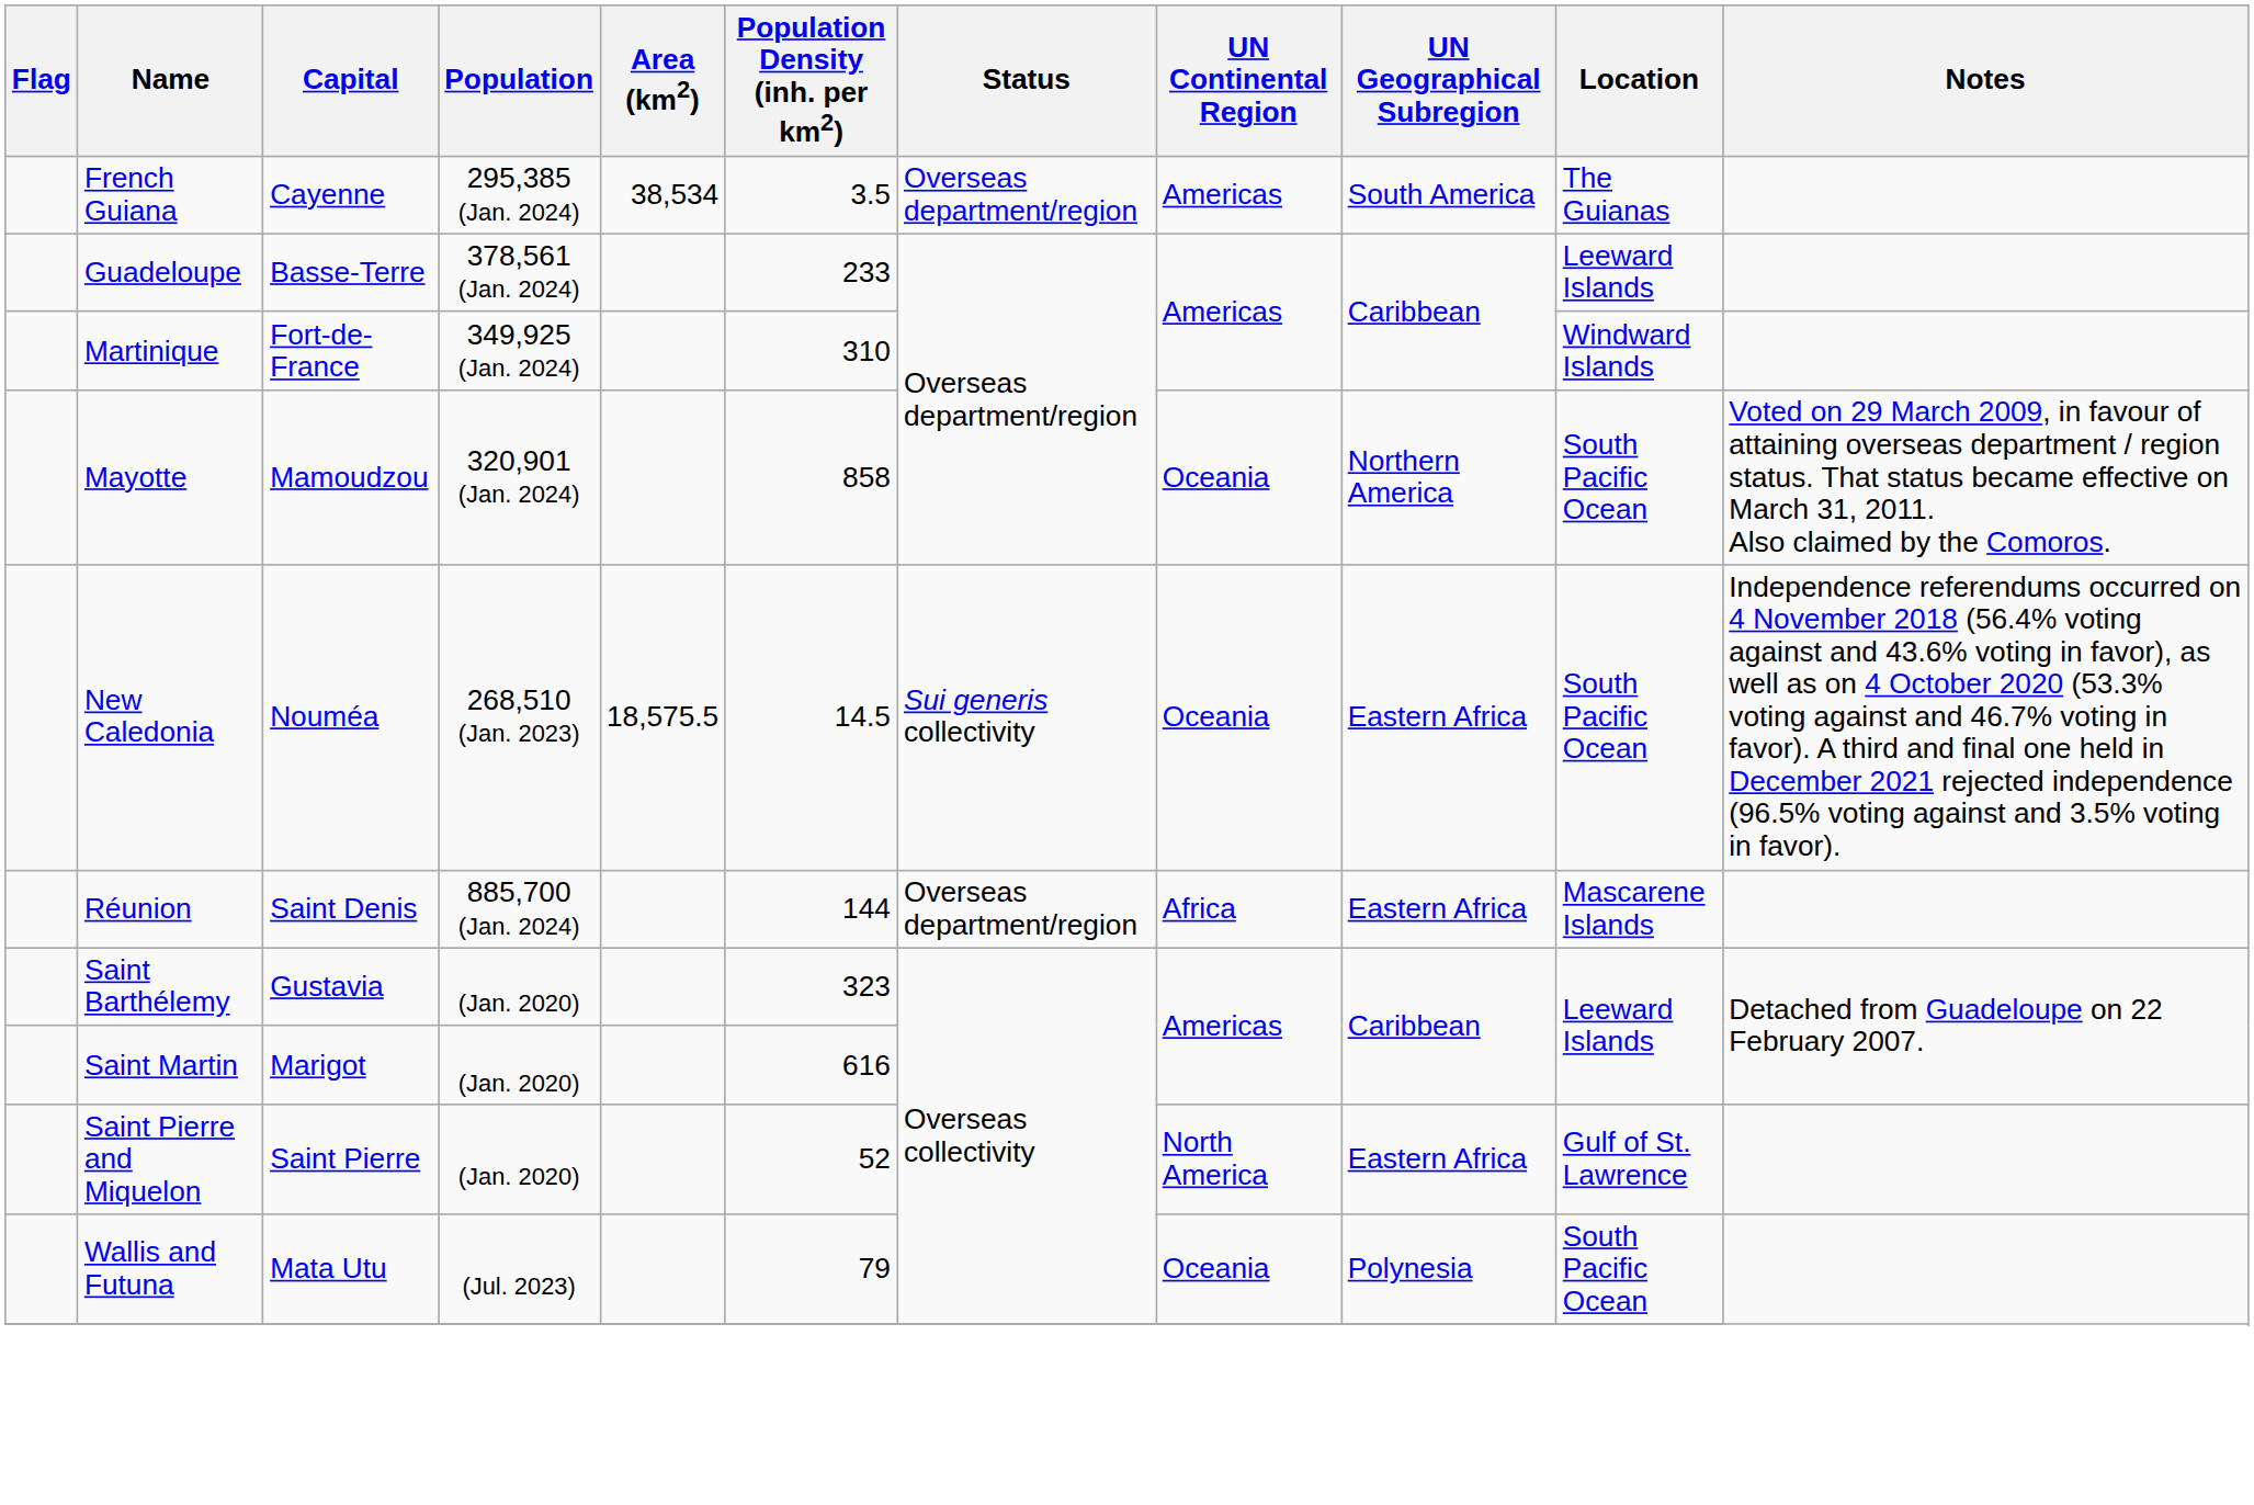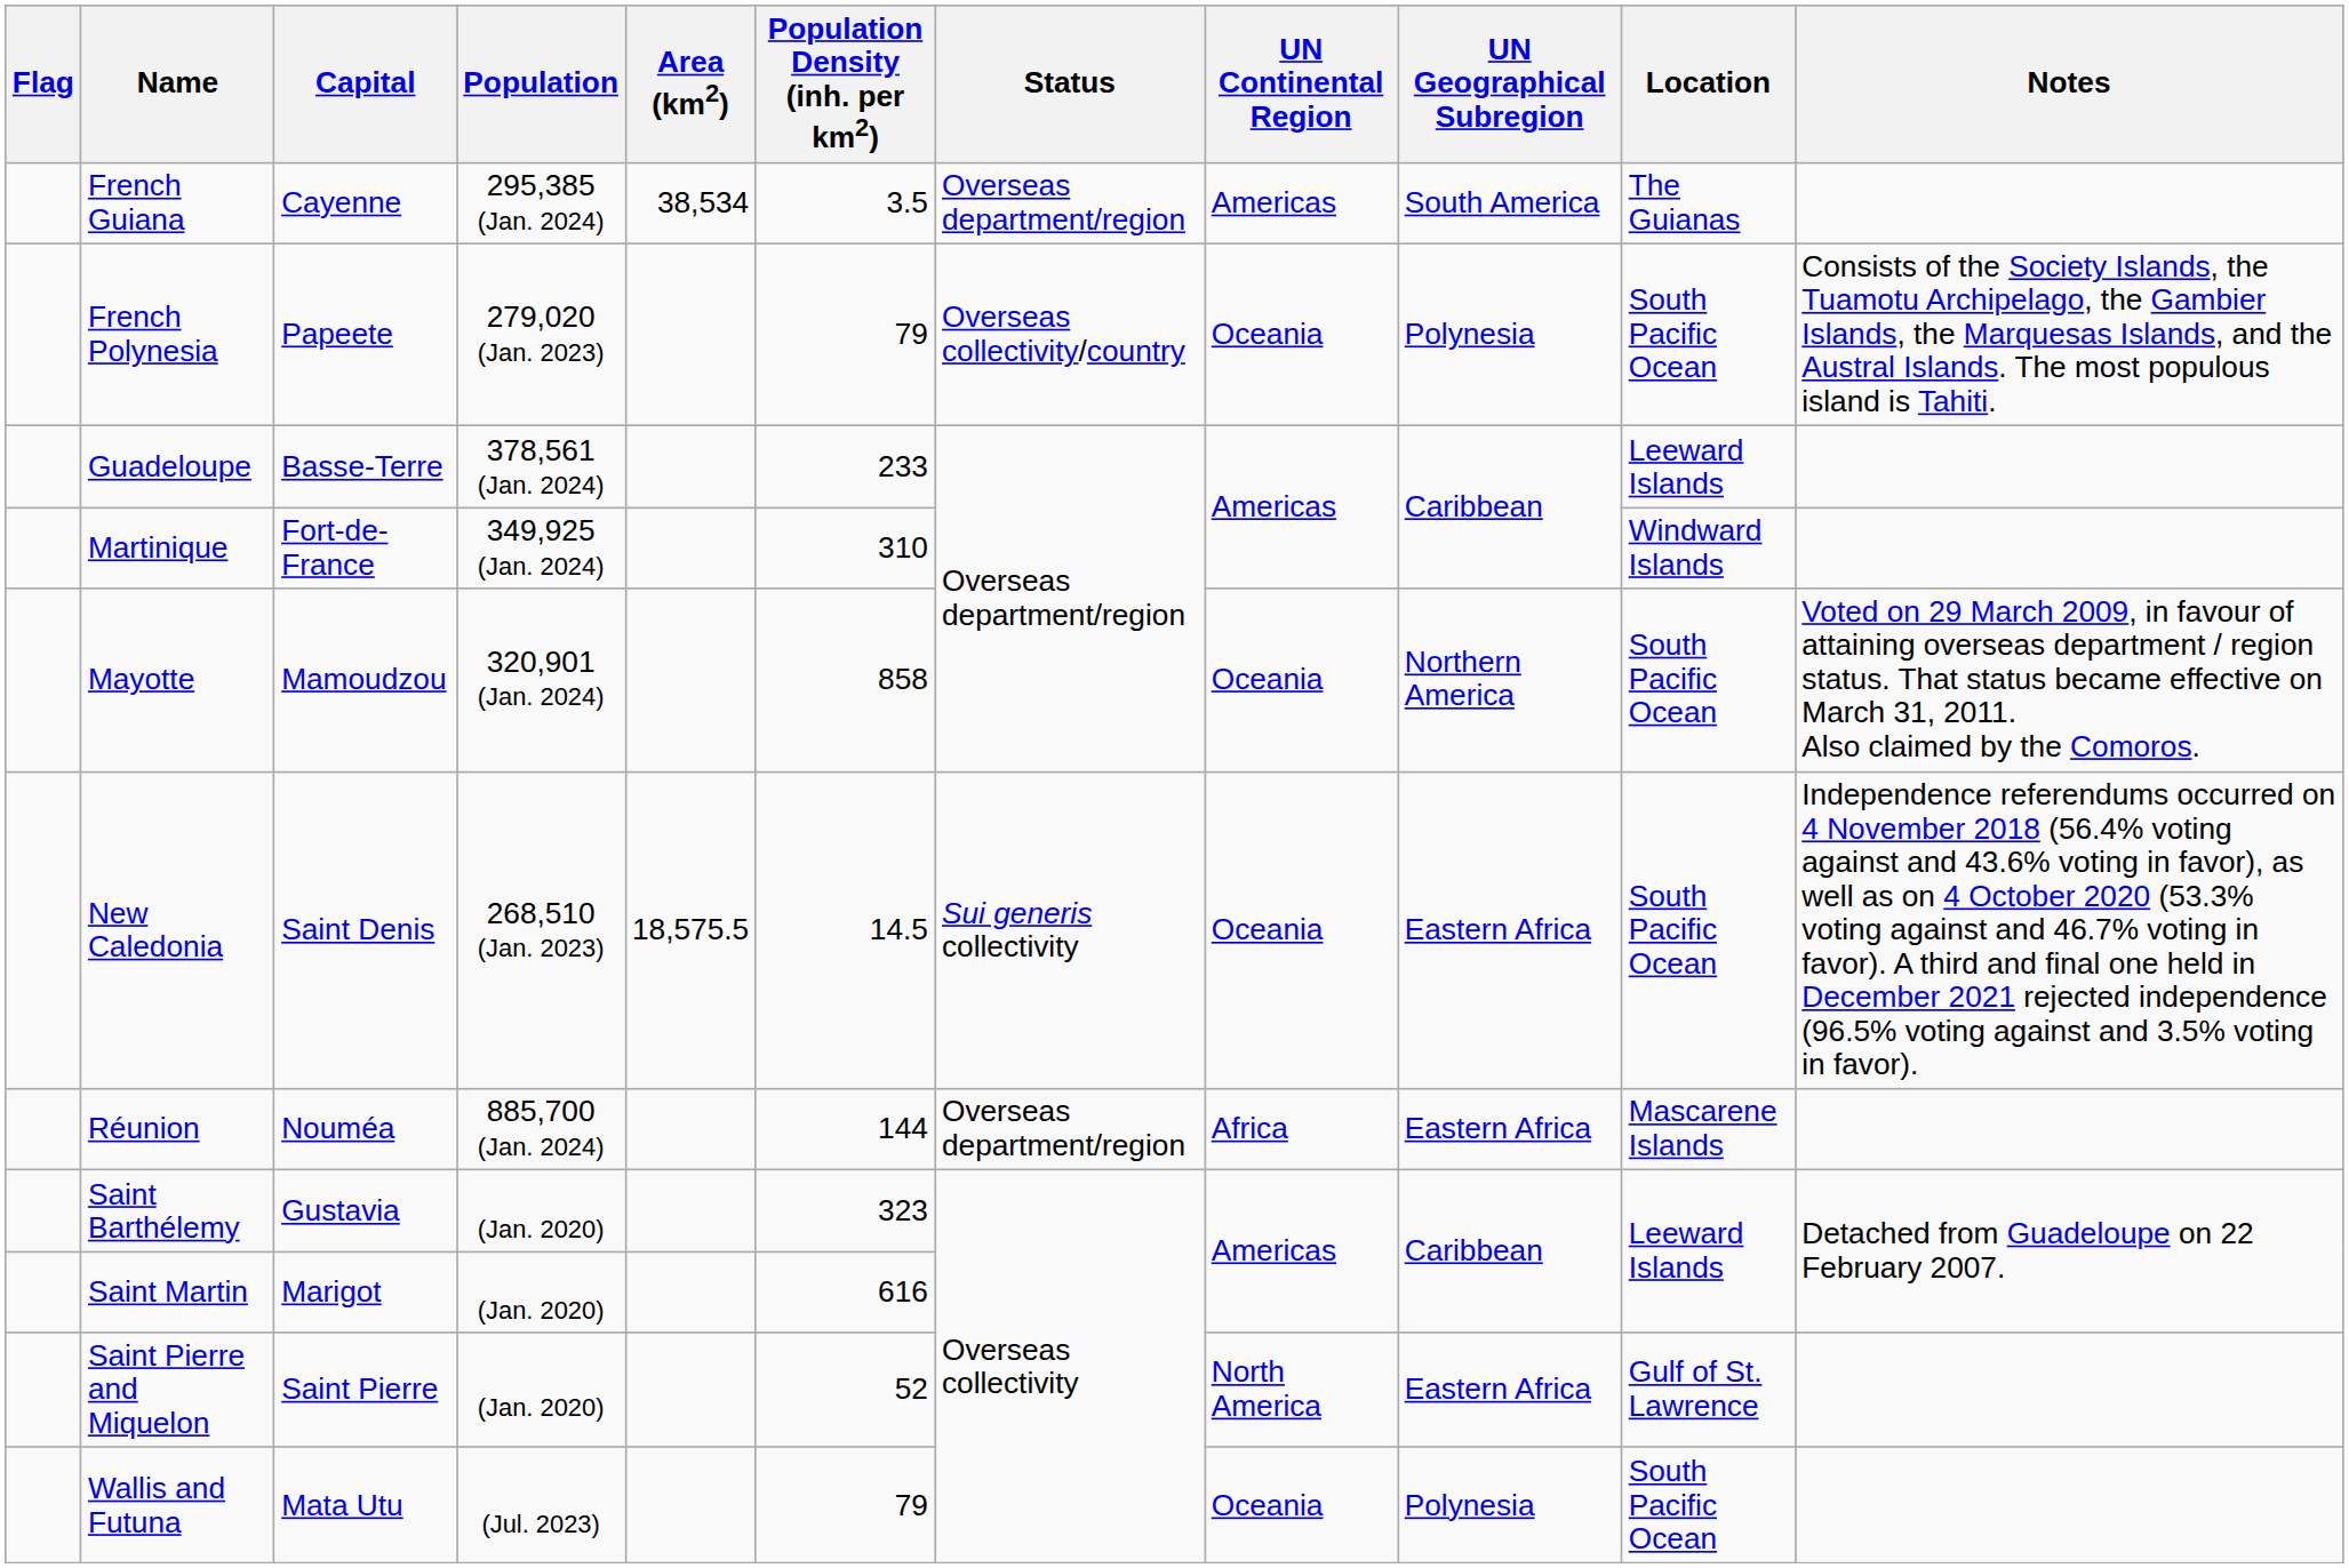+ row: French Polynesia | Papeete | 279,020 (Jan. 2023) | 79 | Overseas collectivity/country | Oceania | Polynesia | South Pacific Ocean | Consists of the Society Islands, the Tuamotu Archipelago, the Gambier Islands, the Marquesas Islands, and the Austral Islands. The most populous island is Tahiti.
New Caledonia | Capital: Nouméa -> Saint Denis
Réunion | Capital: Saint Denis -> Nouméa
